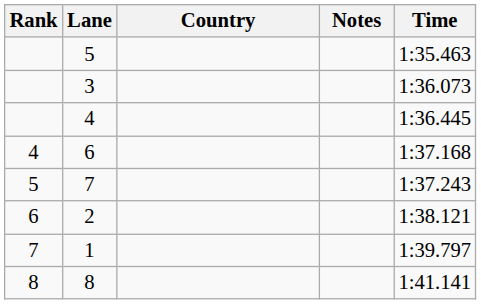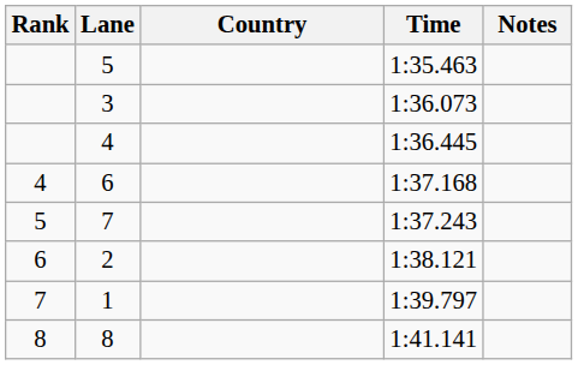columns swapped: Time <-> Notes
